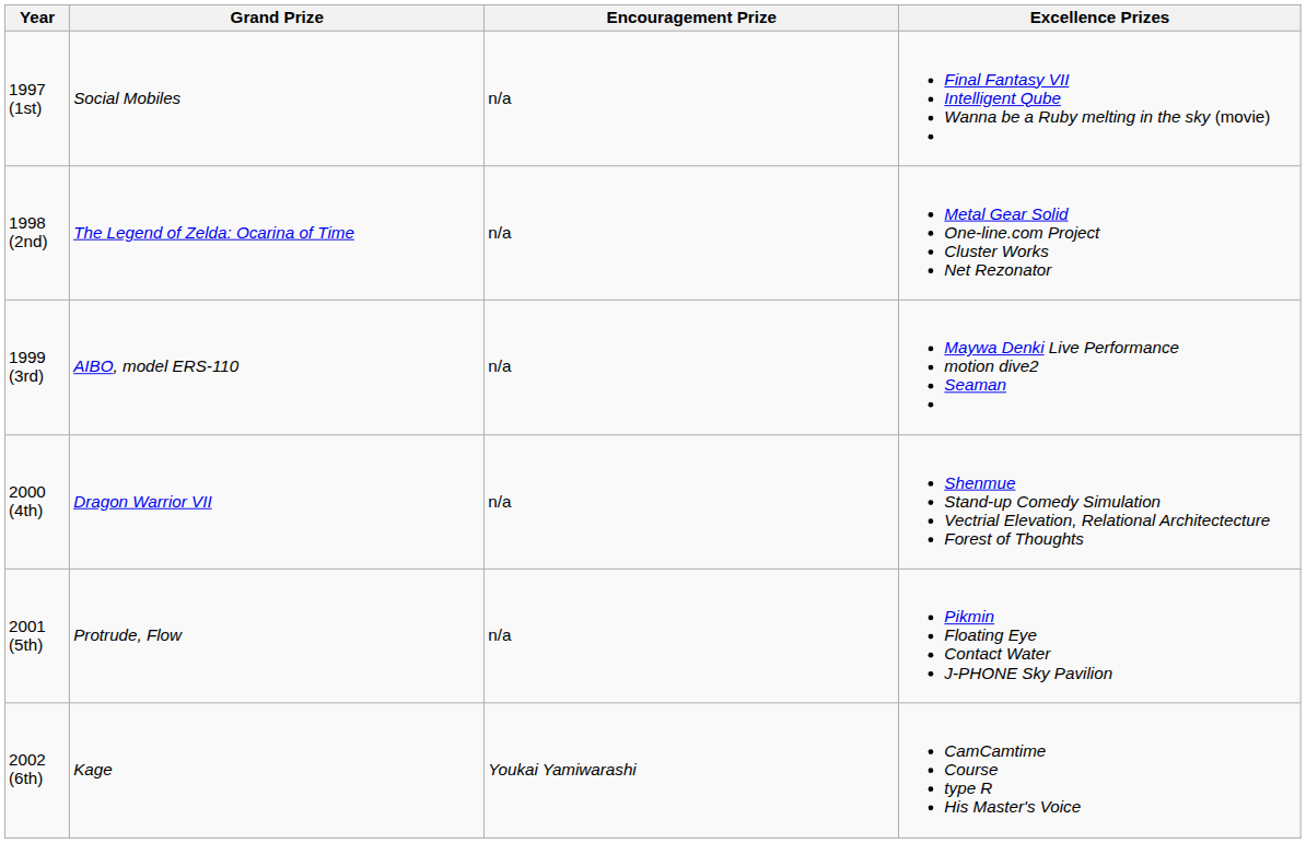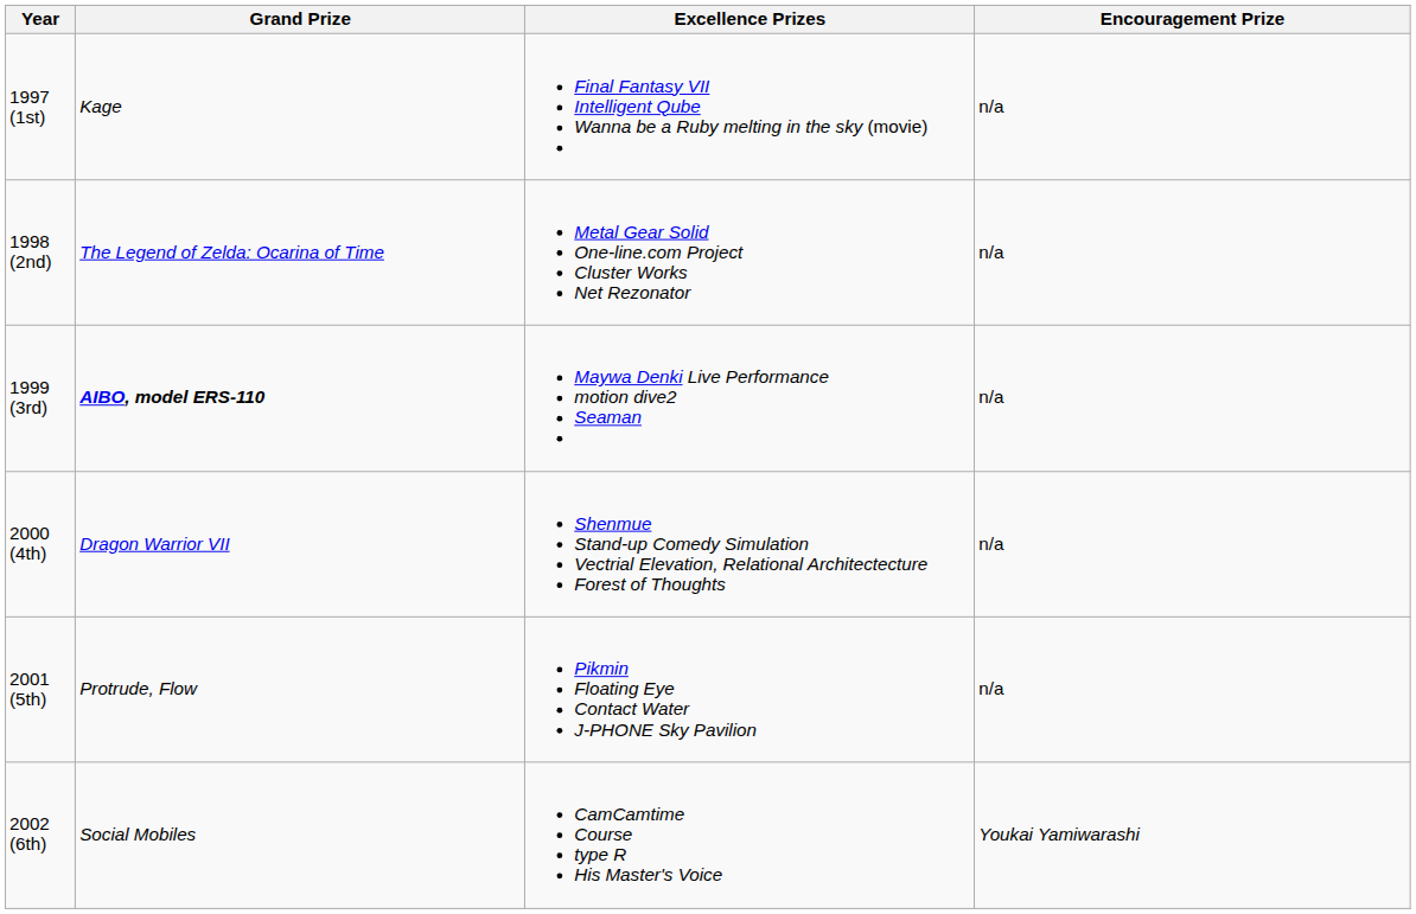columns swapped: Excellence Prizes <-> Encouragement Prize
1997 (1st) | Grand Prize: Social Mobiles -> Kage
1999 (3rd) | Grand Prize: normal -> bold
2002 (6th) | Grand Prize: Kage -> Social Mobiles
